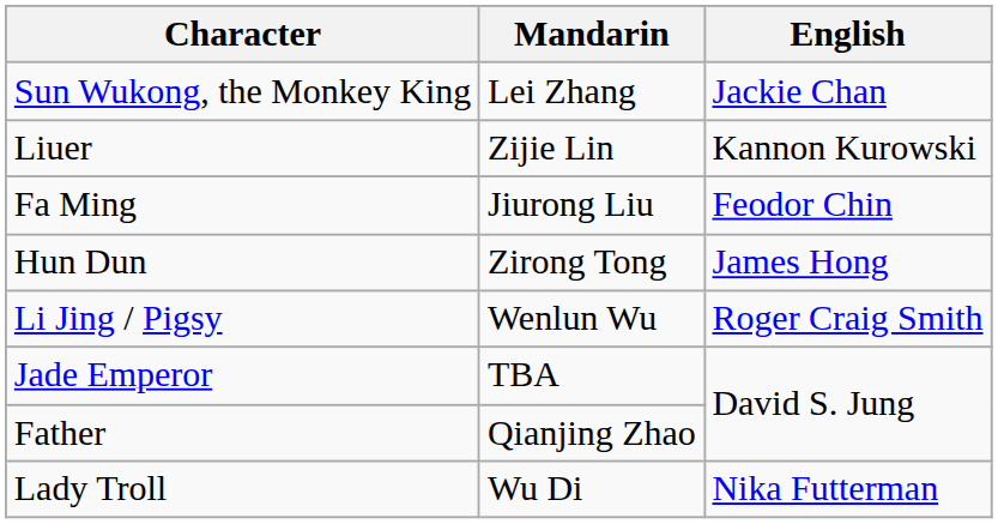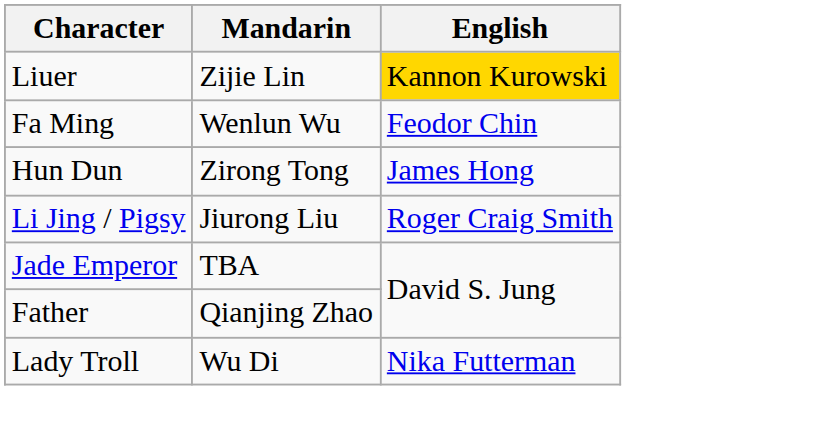- row: Sun Wukong, the Monkey King | Lei Zhang | Jackie Chan
Liuer | English: no background -> gold background
Fa Ming | Mandarin: Jiurong Liu -> Wenlun Wu
Li Jing / Pigsy | Mandarin: Wenlun Wu -> Jiurong Liu
